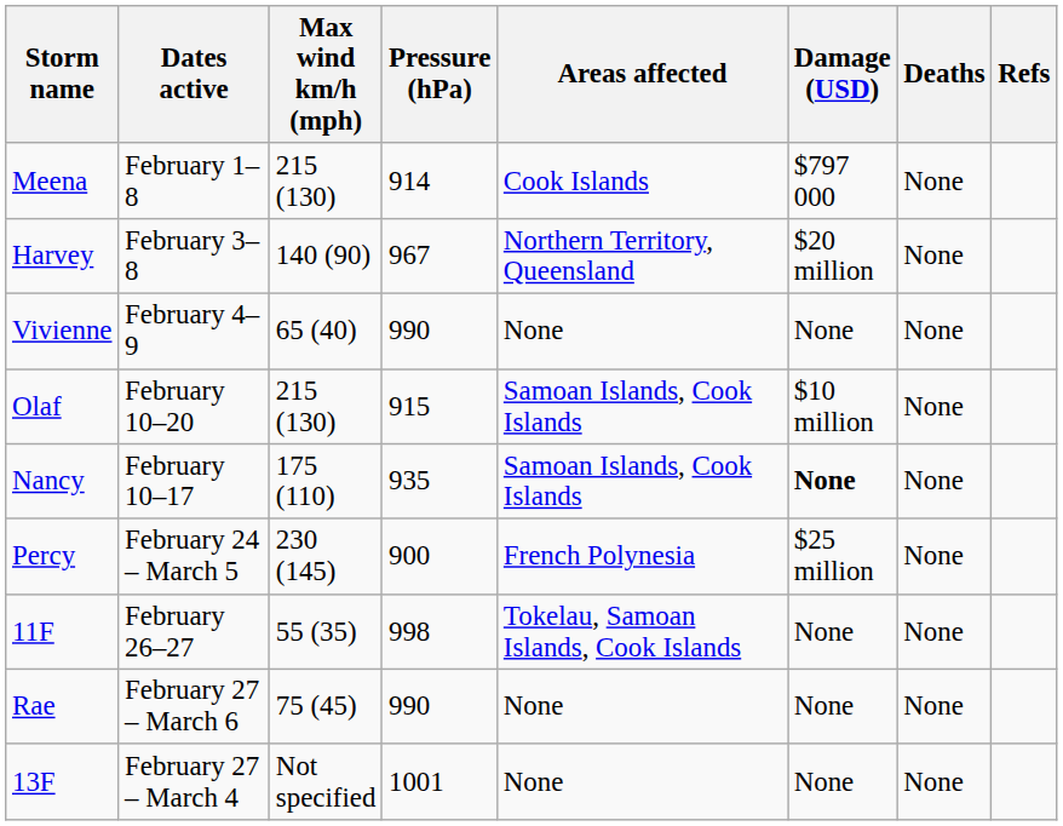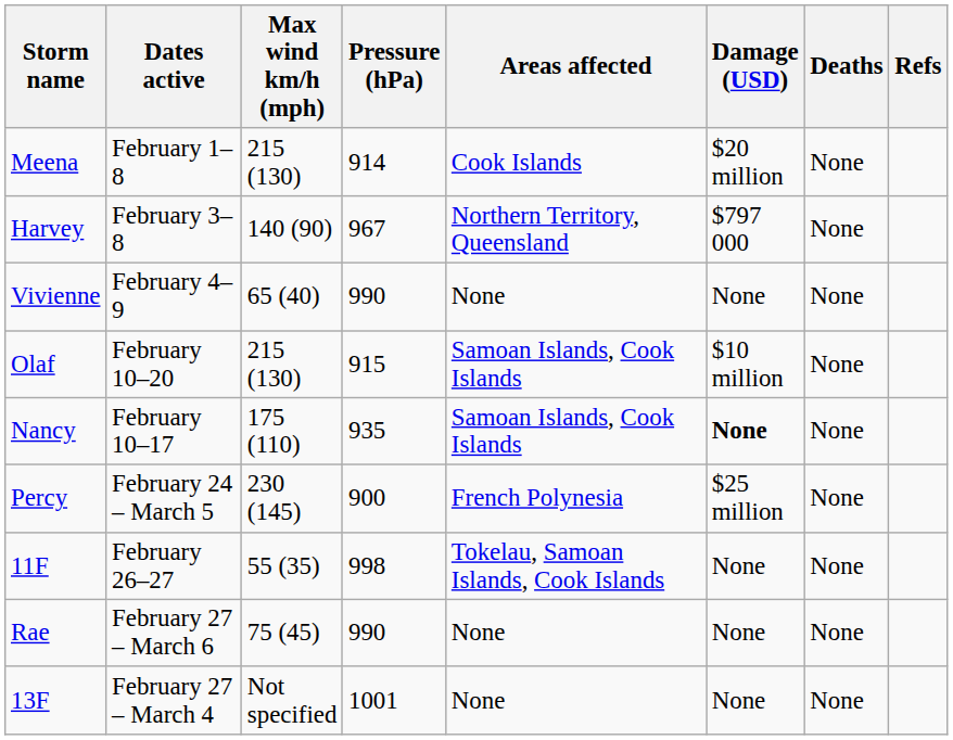Meena | Damage (USD): $797 000 -> $20 million
Harvey | Damage (USD): $20 million -> $797 000
